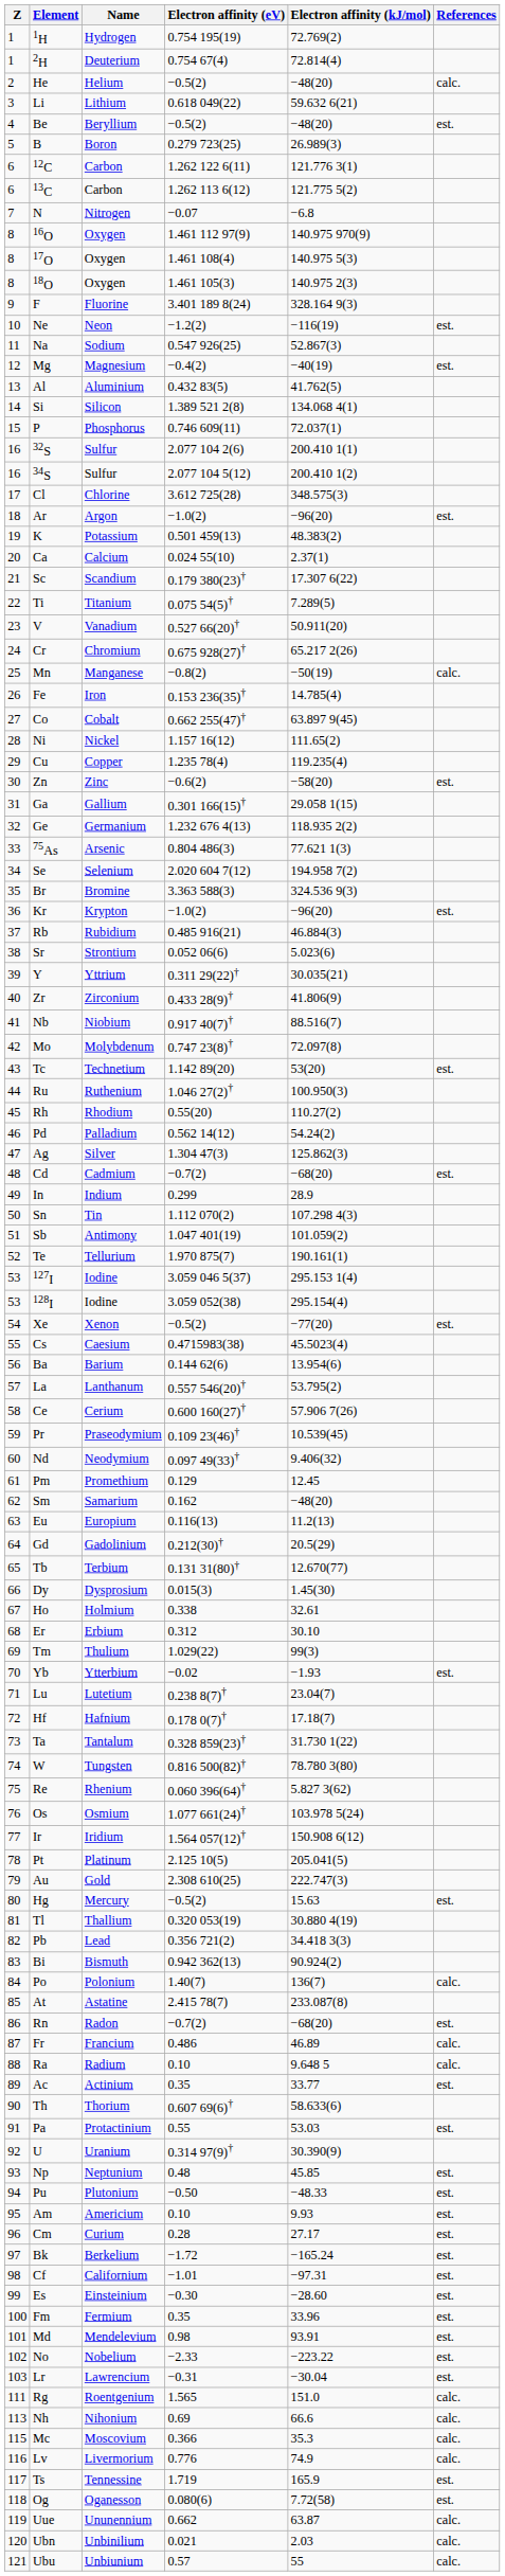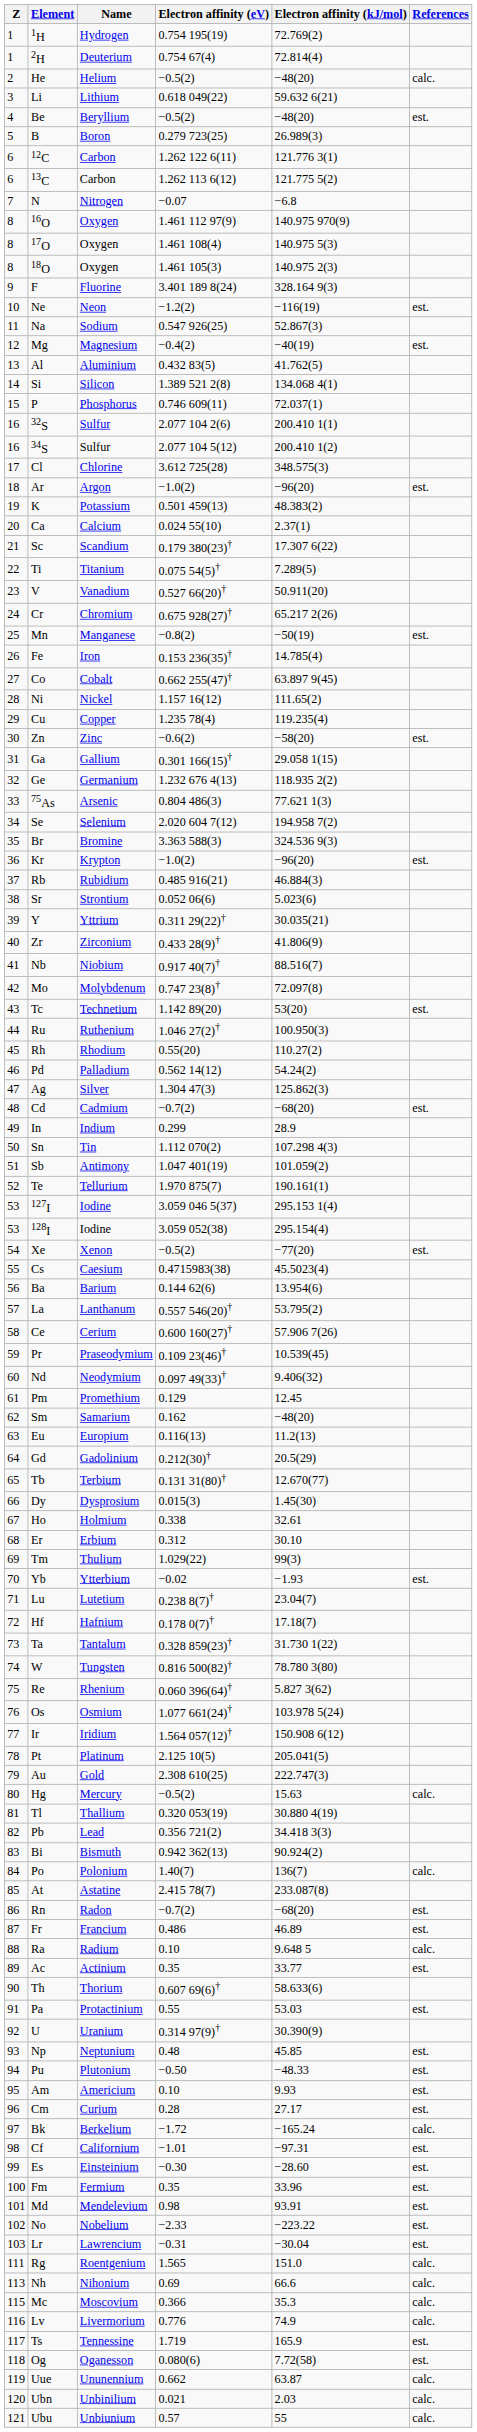Mn | References: calc. -> est.
Hg | References: est. -> calc.
Fr | References: calc. -> est.
Bk | References: est. -> calc.
